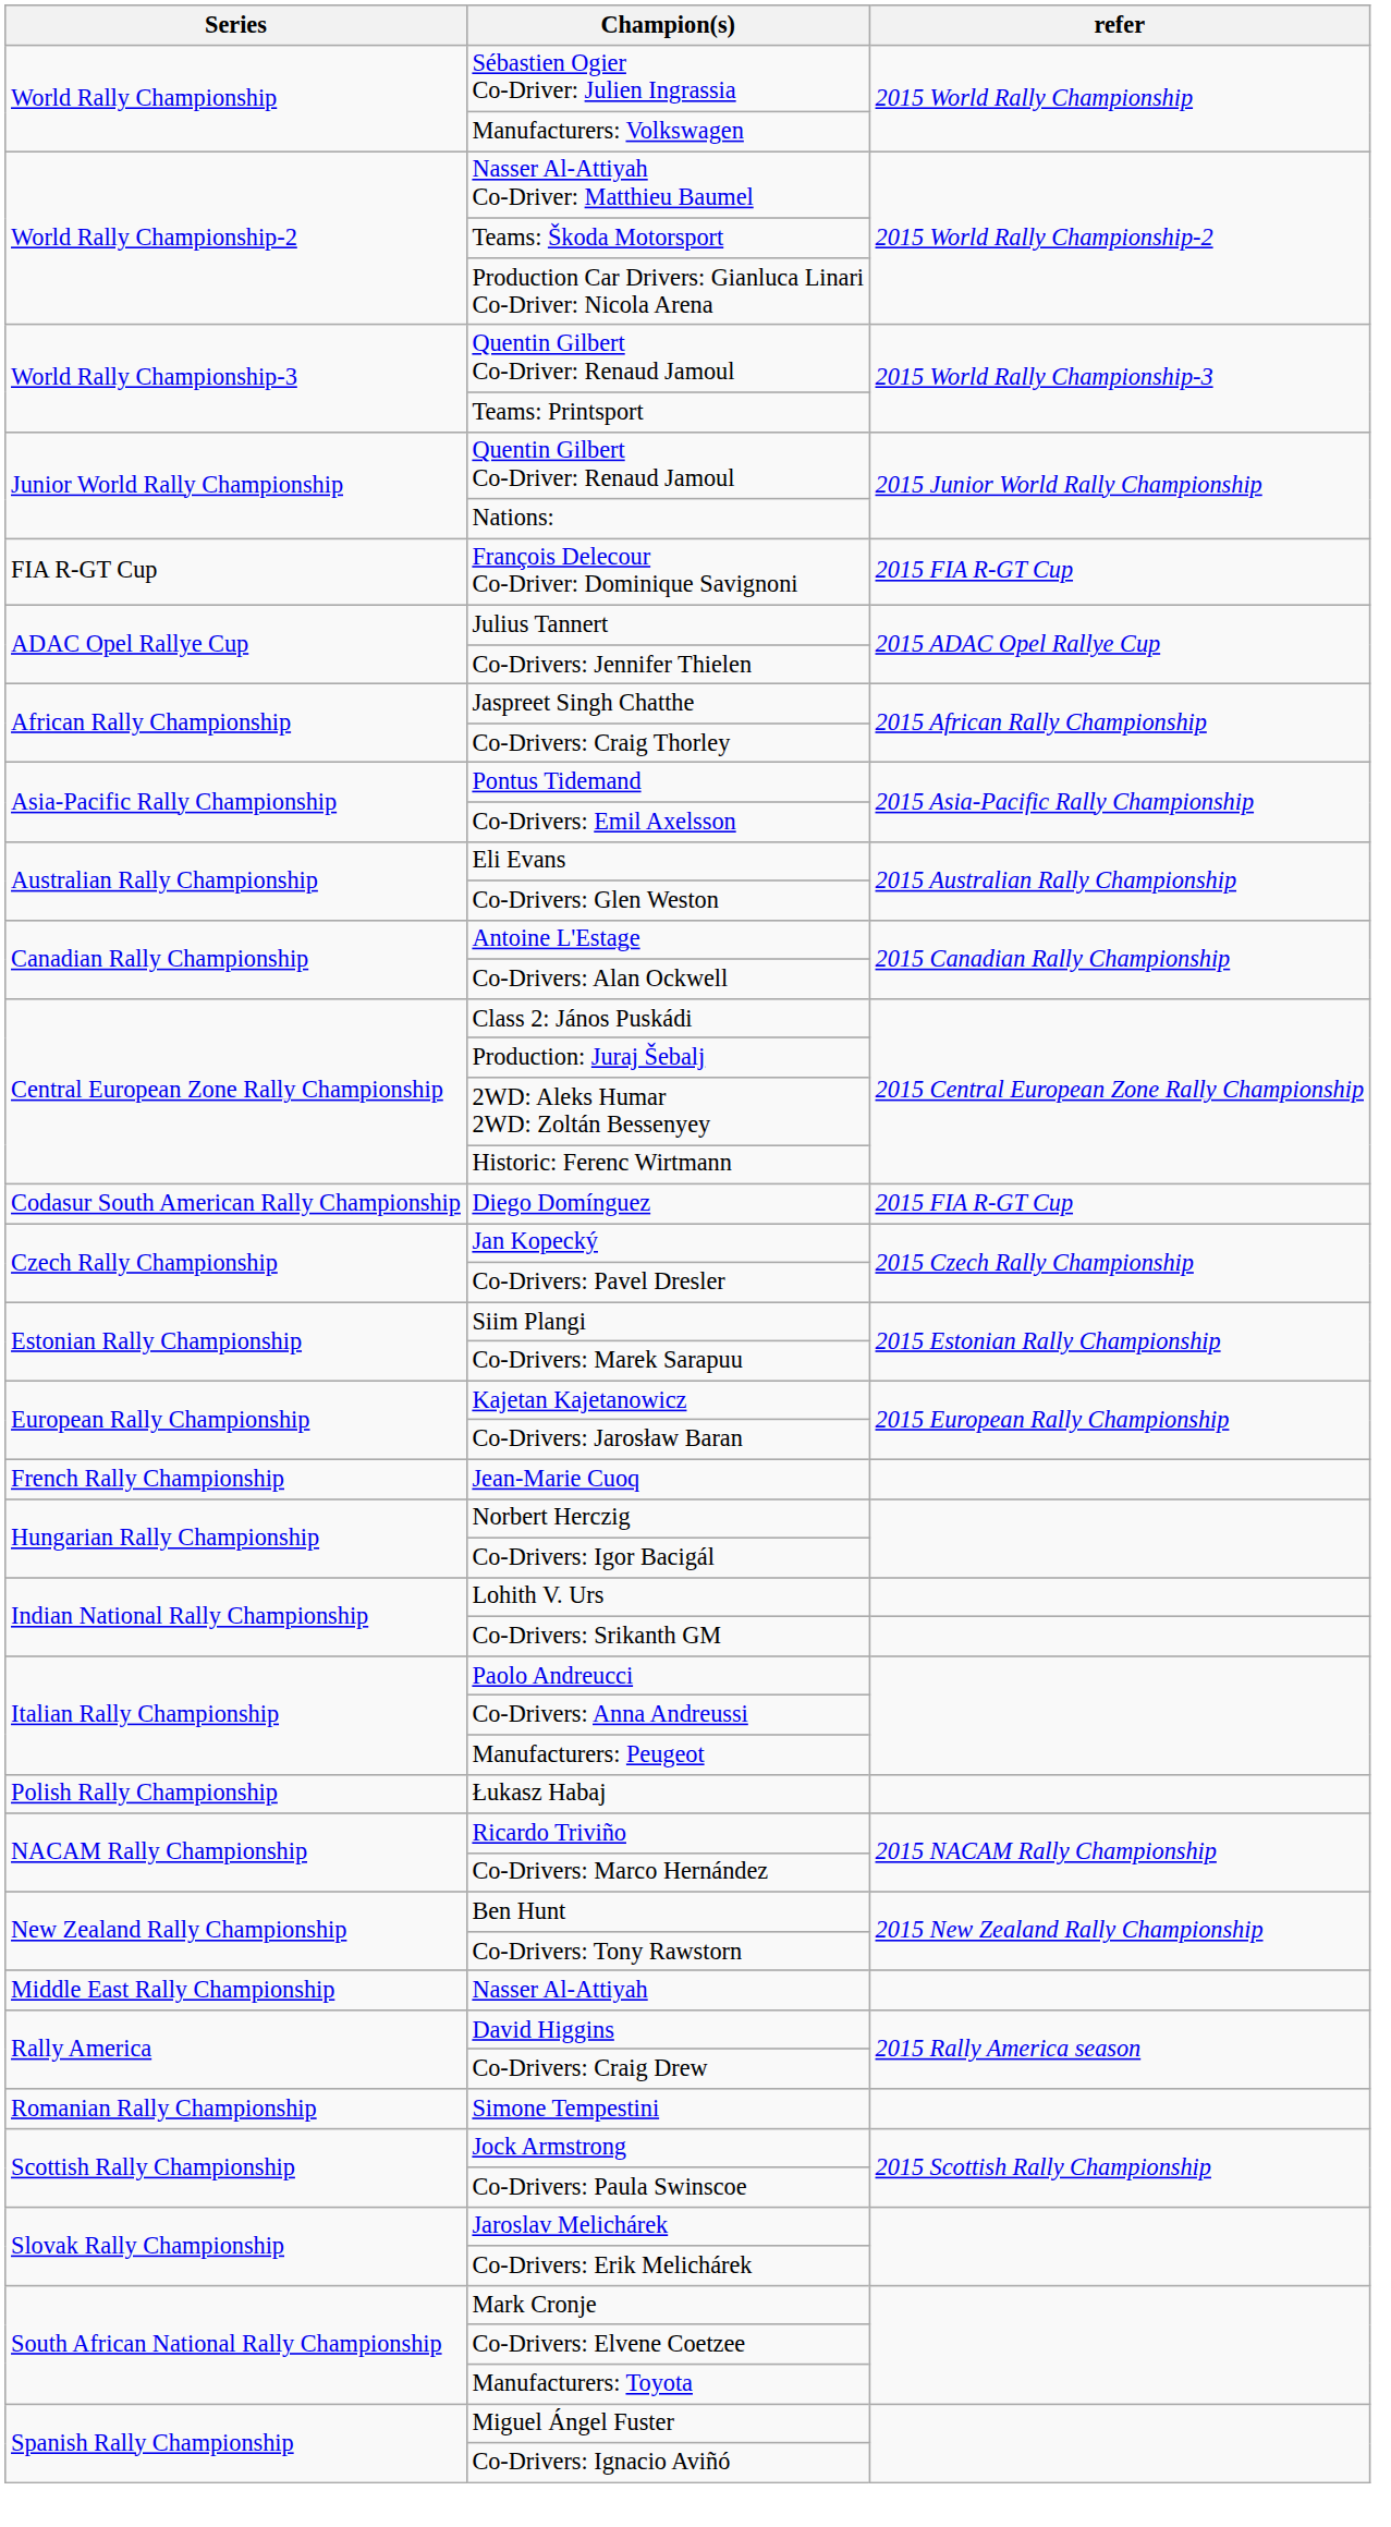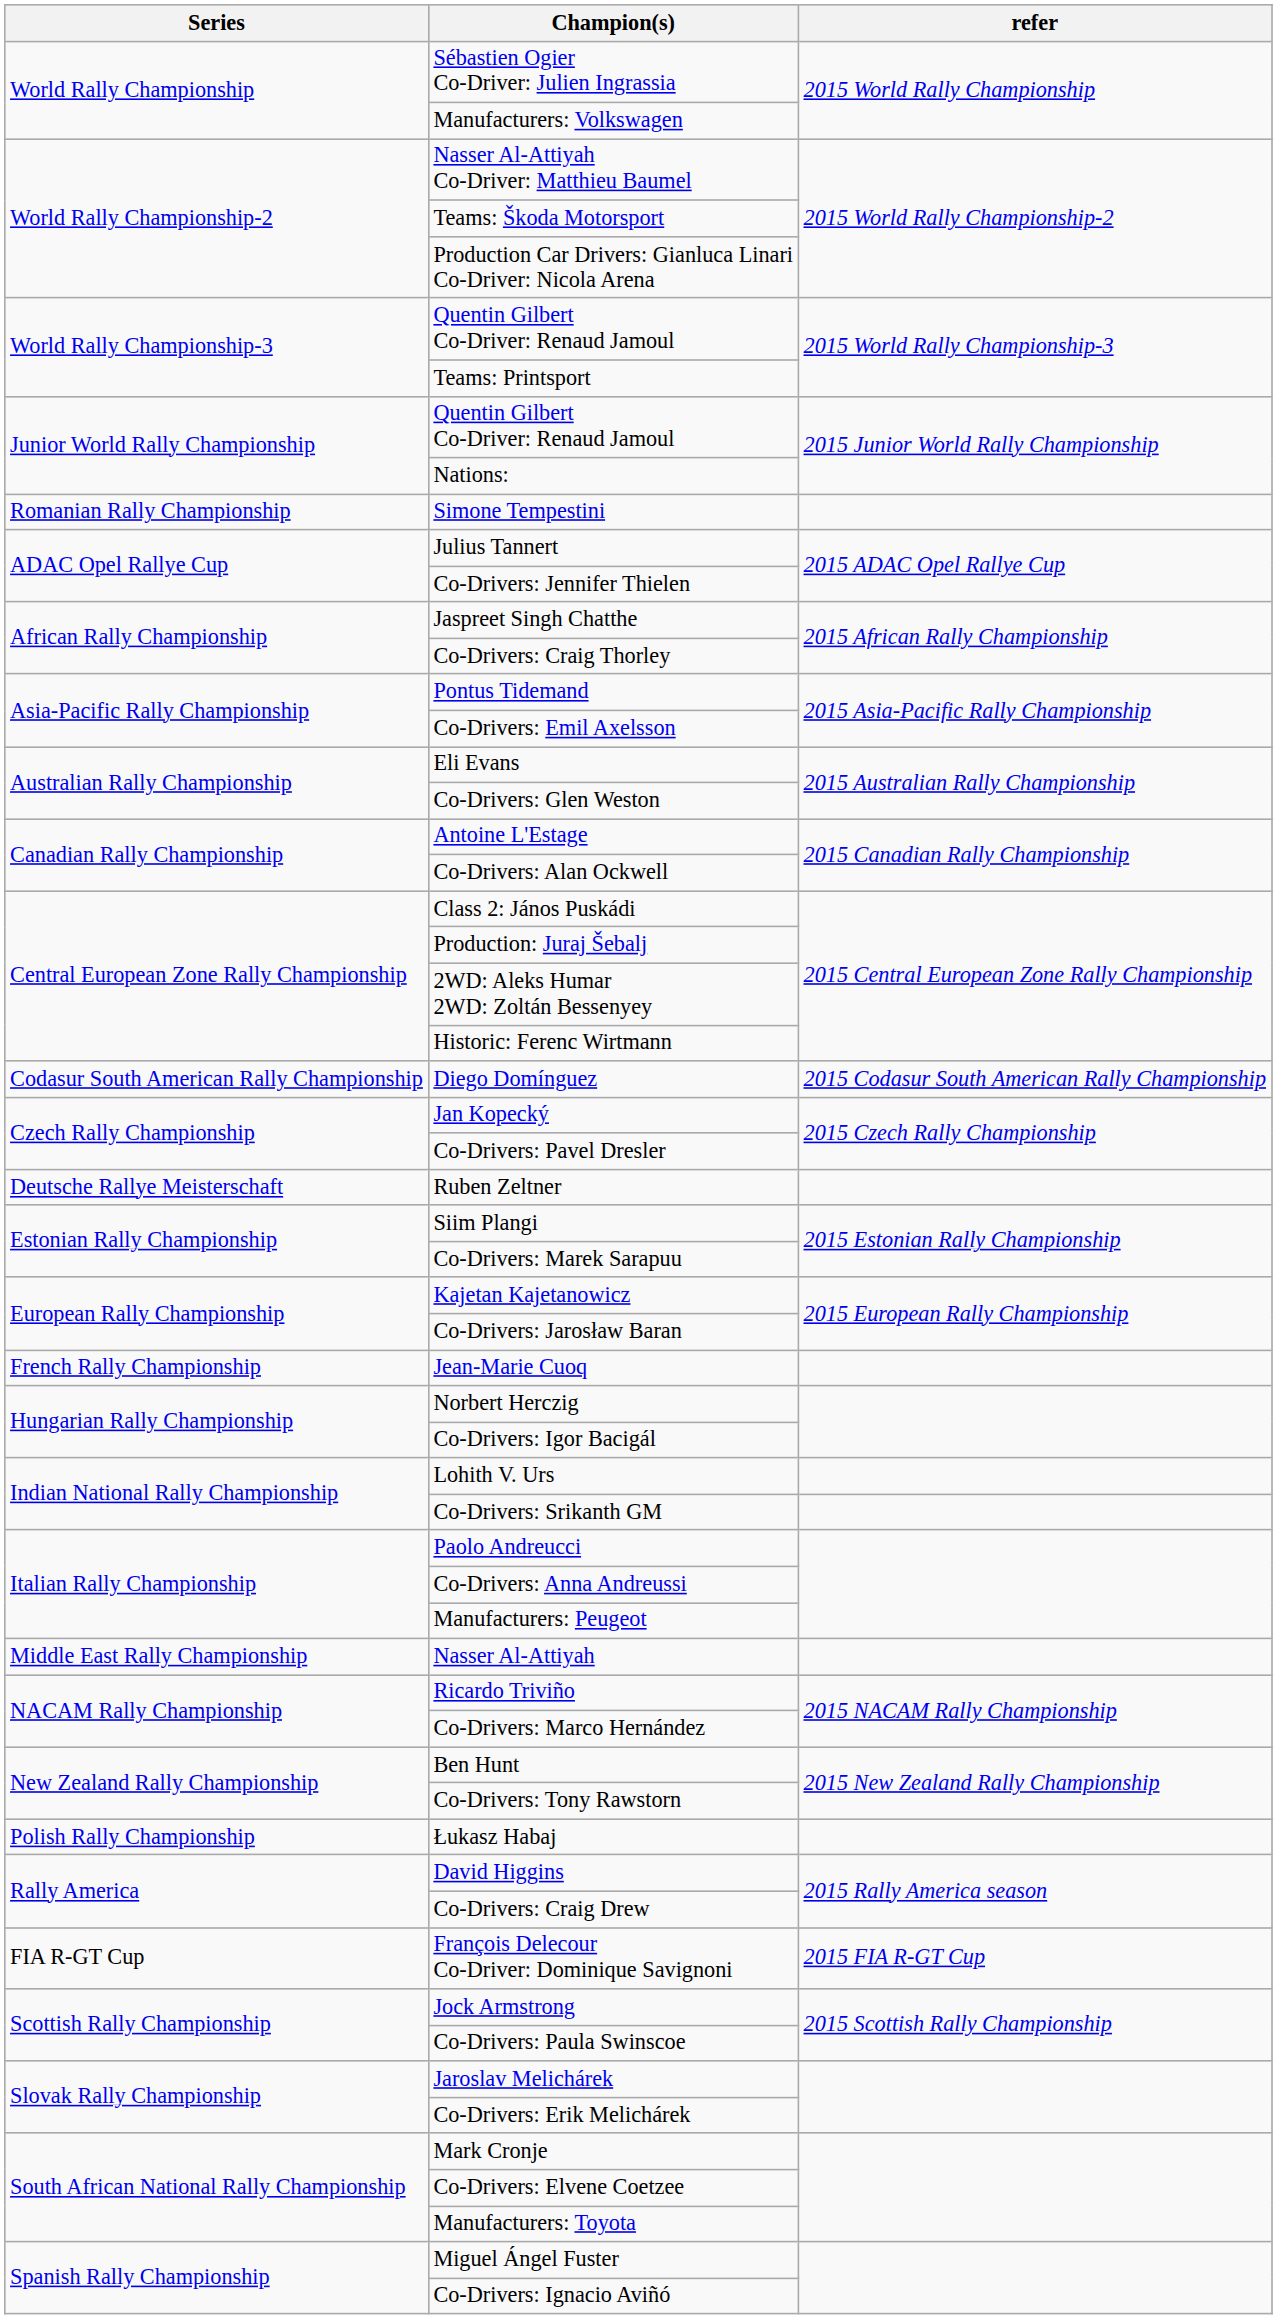rows swapped: François Delecour Co-Driver: Dominique Savignoni <-> Simone Tempestini
Diego Domínguez | refer: 2015 FIA R-GT Cup -> 2015 Codasur South American Rally Championship
+ row: Deutsche Rallye Meisterschaft | Ruben Zeltner
rows swapped: Nasser Al-Attiyah <-> Łukasz Habaj
